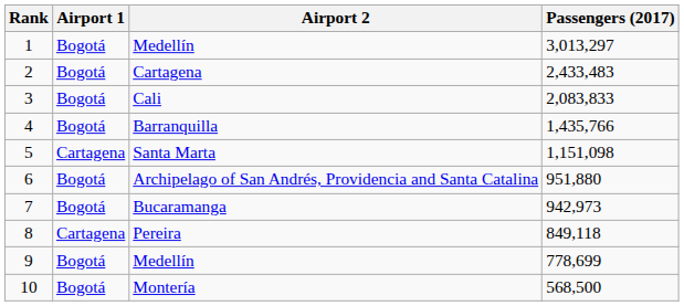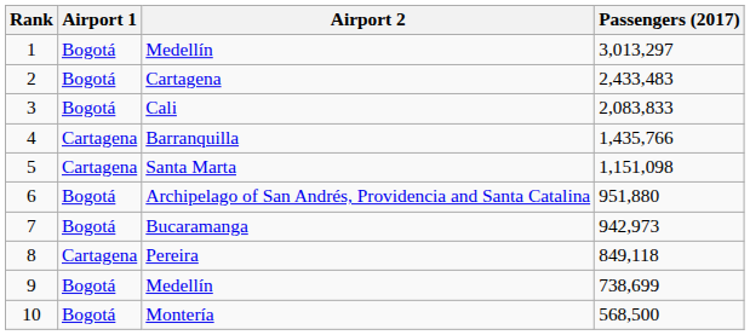Barranquilla | Airport 1: Bogotá -> Cartagena
9 / Medellín | Passengers (2017): 778,699 -> 738,699
